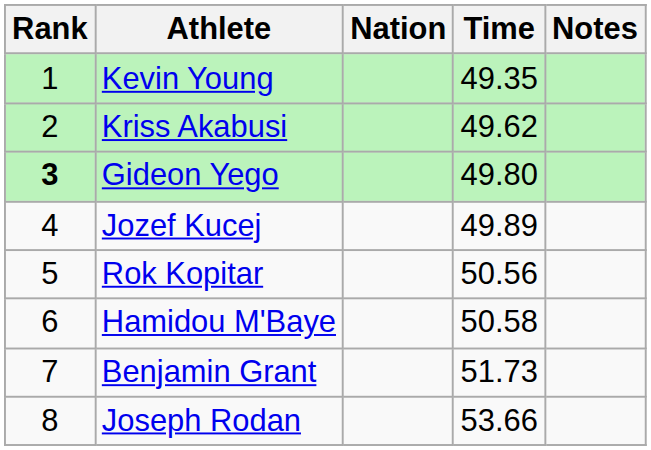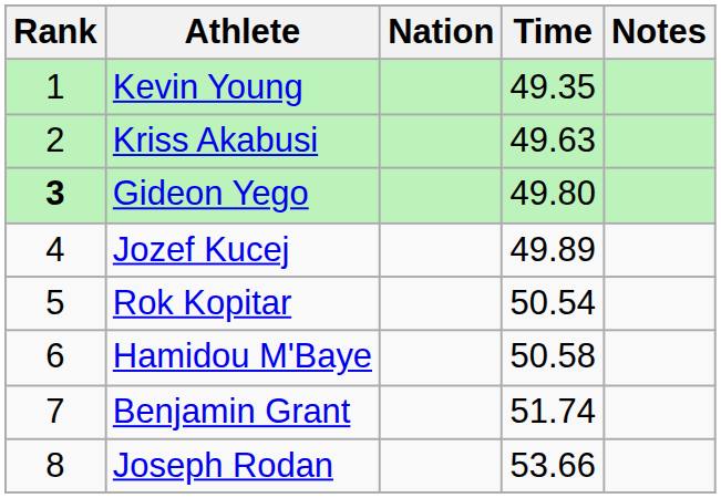Kriss Akabusi | Time: 49.62 -> 49.63
Rok Kopitar | Time: 50.56 -> 50.54
Benjamin Grant | Time: 51.73 -> 51.74
